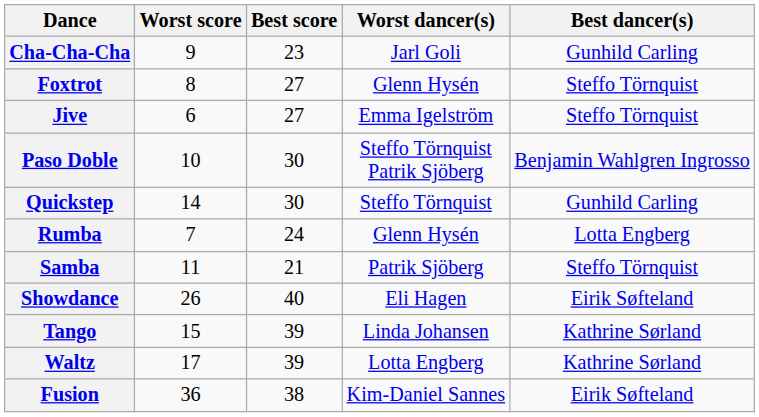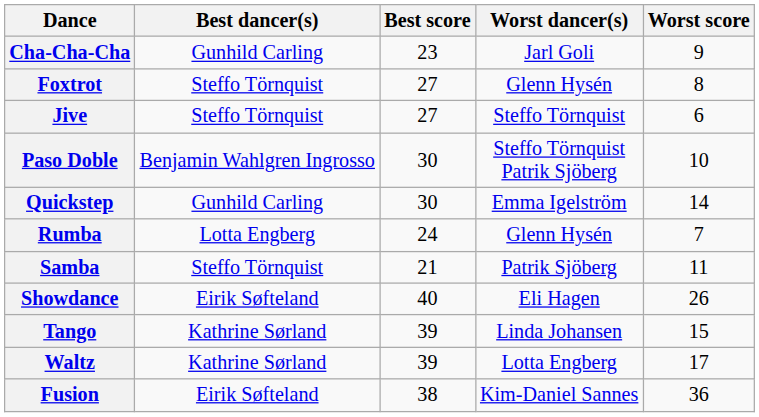columns swapped: Best dancer(s) <-> Worst score
Jive | Worst dancer(s): Emma Igelström -> Steffo Törnquist
Quickstep | Worst dancer(s): Steffo Törnquist -> Emma Igelström
